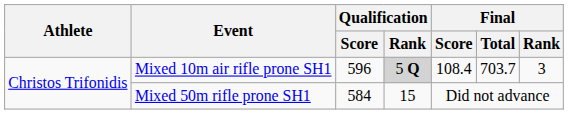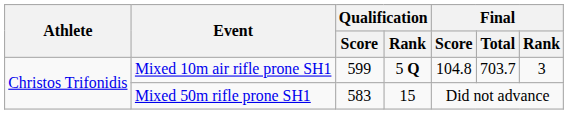Mixed 10m air rifle prone SH1 | Qualification / Score: 596 -> 599
Mixed 10m air rifle prone SH1 | Qualification / Rank: lightgrey background -> no background
Mixed 10m air rifle prone SH1 | Final / Score: 108.4 -> 104.8
Mixed 50m rifle prone SH1 | Qualification / Score: 584 -> 583
